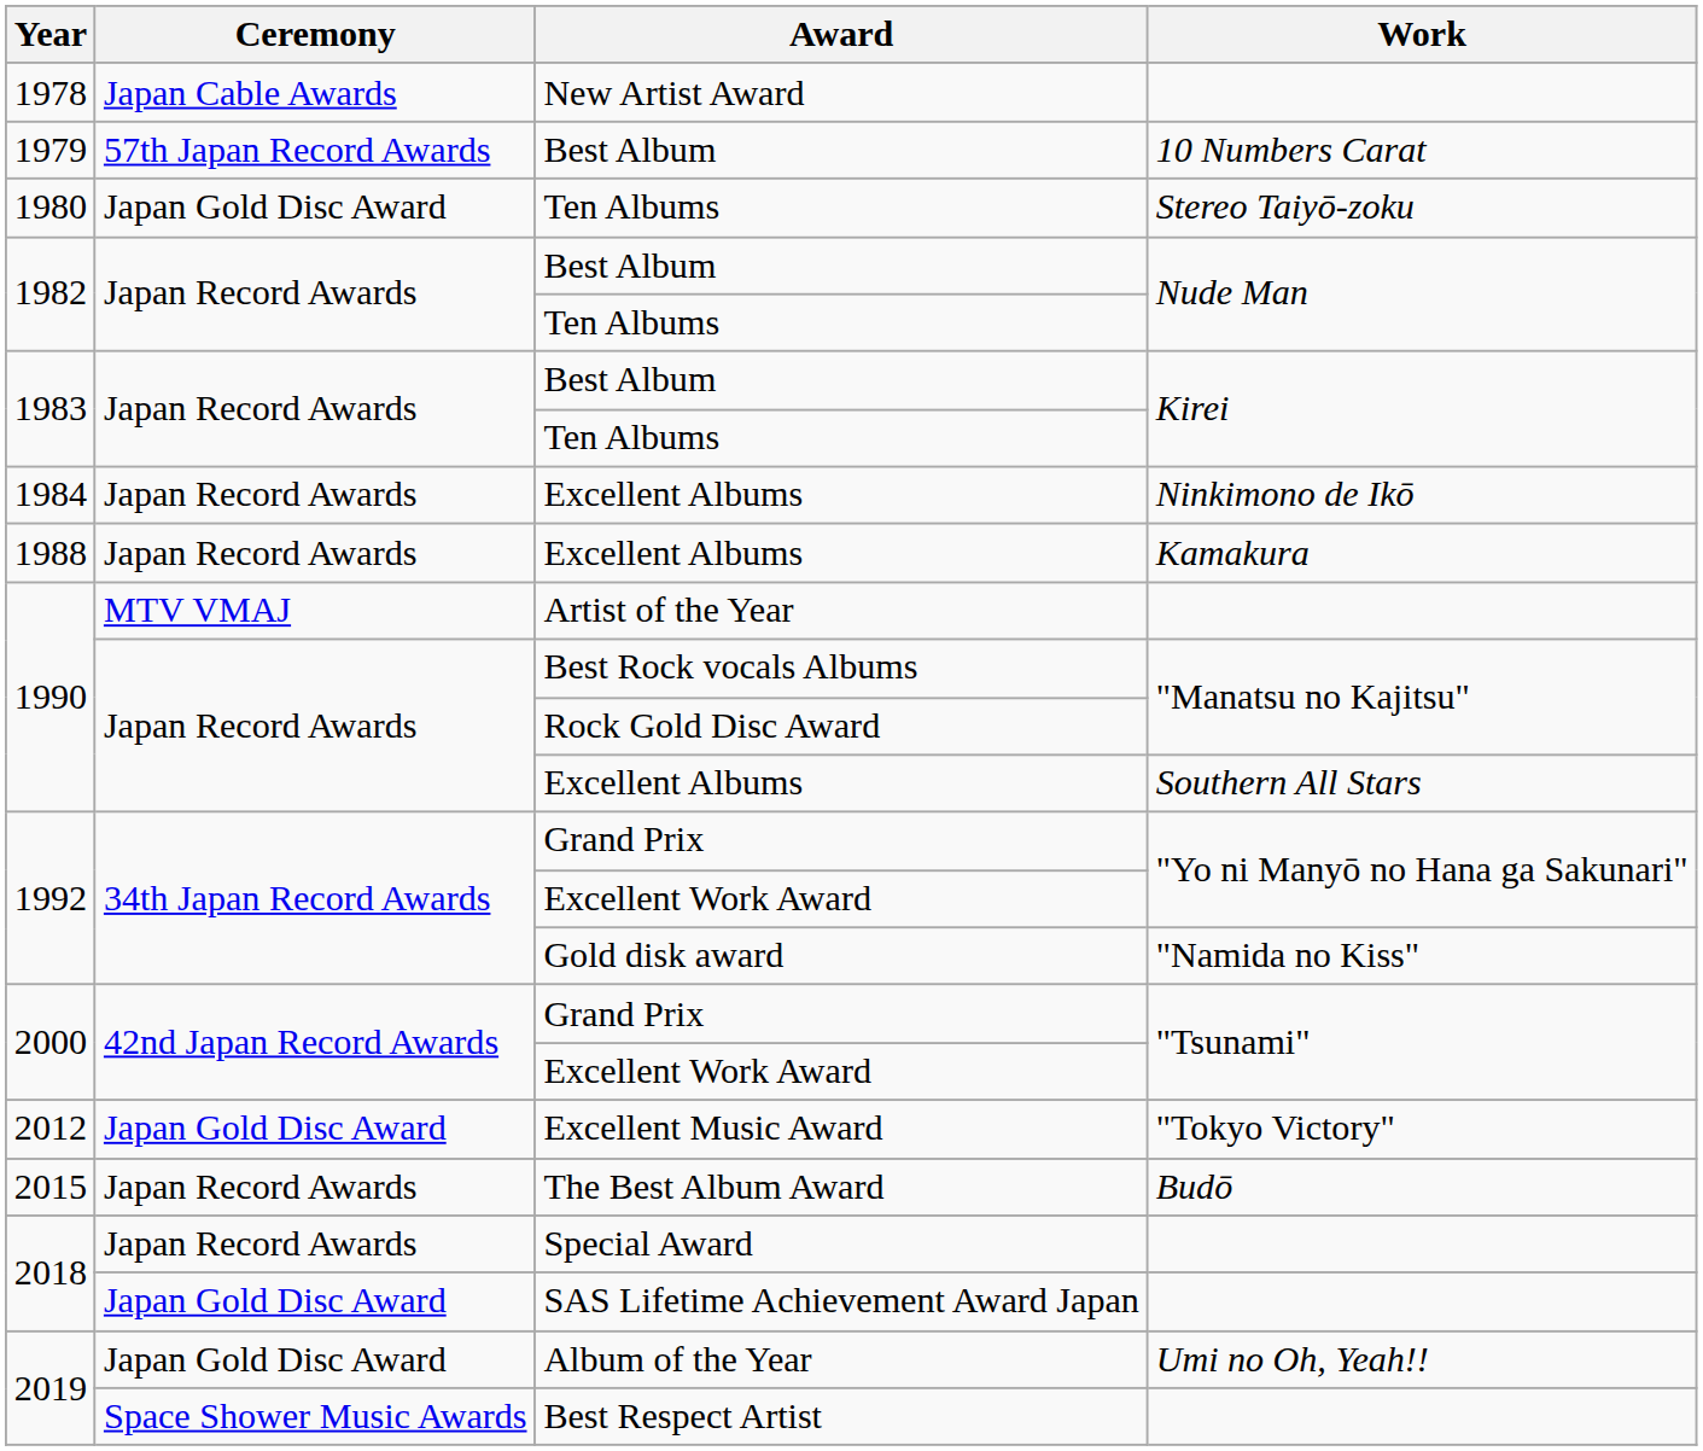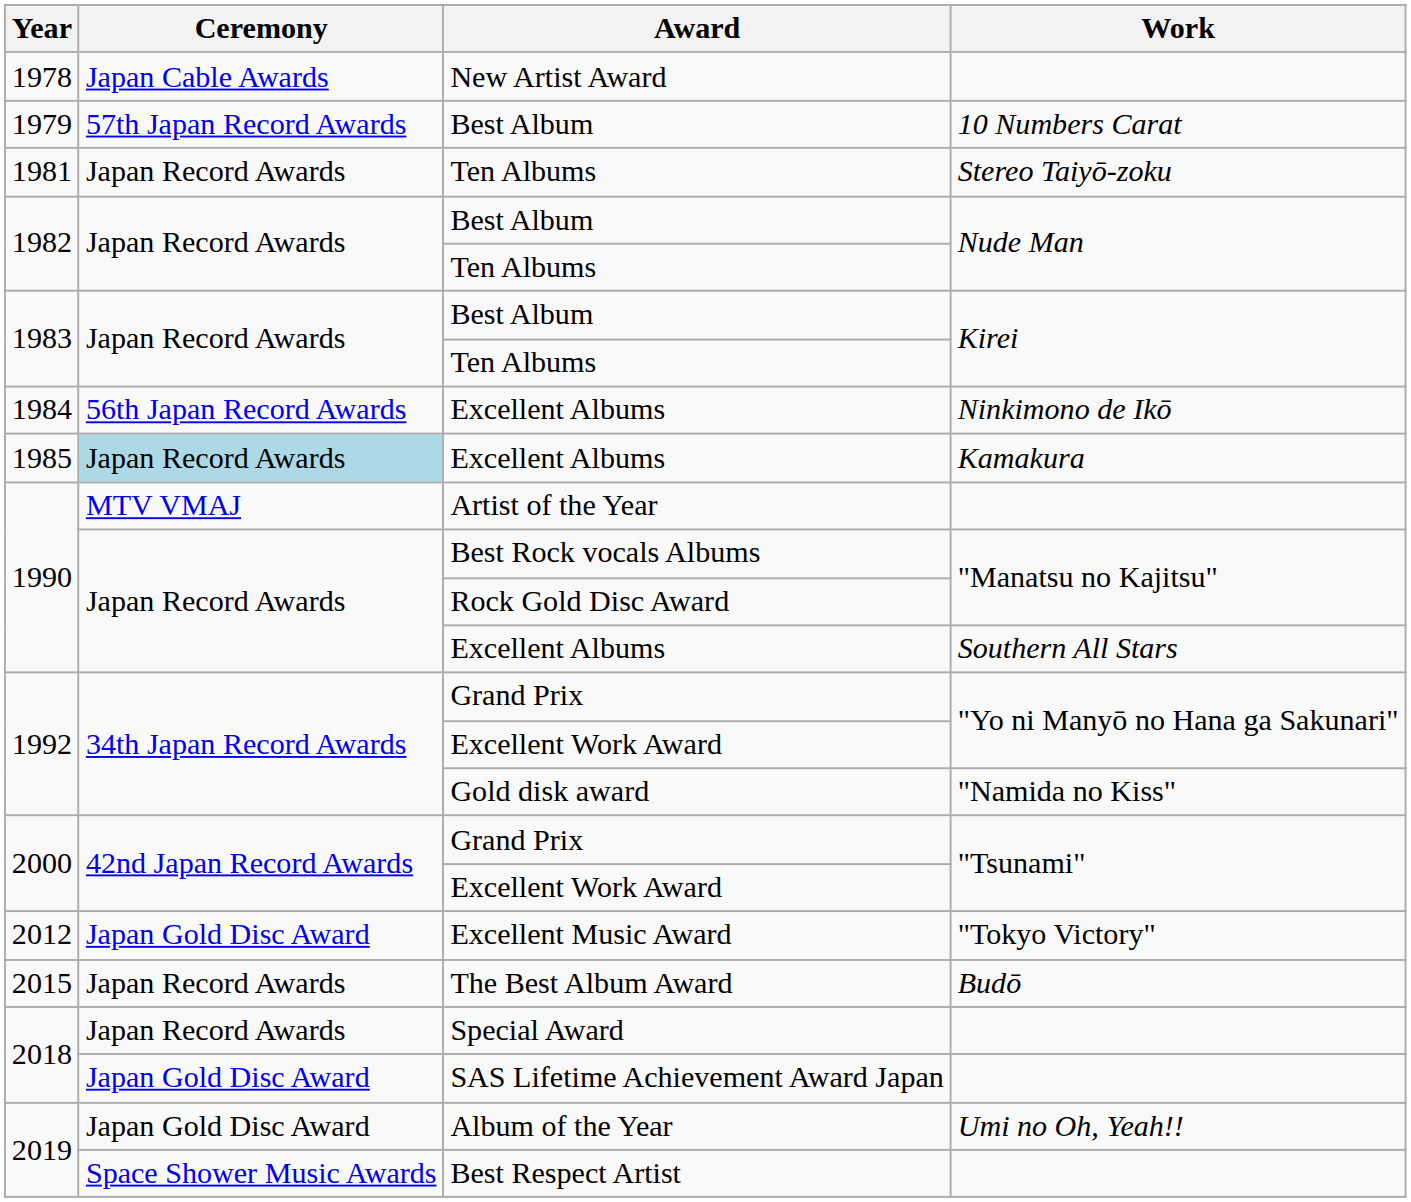Ten Albums / Stereo Taiyō-zoku | Year: 1980 -> 1981
Ten Albums / Stereo Taiyō-zoku | Ceremony: Japan Gold Disc Award -> Japan Record Awards
Excellent Albums / Ninkimono de Ikō | Ceremony: Japan Record Awards -> 56th Japan Record Awards
Excellent Albums / Kamakura | Year: 1988 -> 1985
Excellent Albums / Kamakura | Ceremony: no background -> lightblue background
